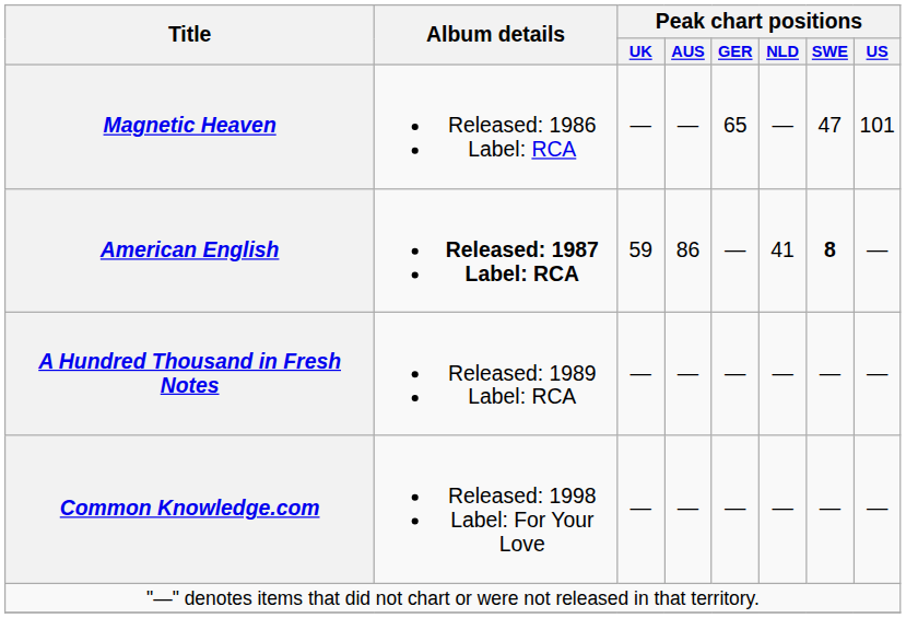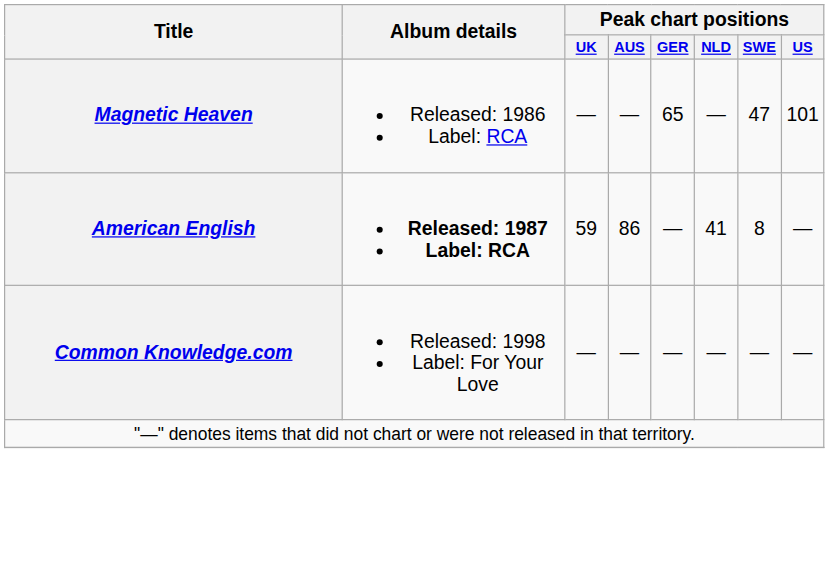American English | Peak chart positions / SWE: bold -> normal
- row: A Hundred Thousand in Fresh Notes | Released: 1989 Label: RCA | — | — | — | — | — | —
